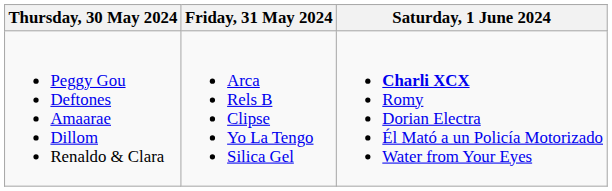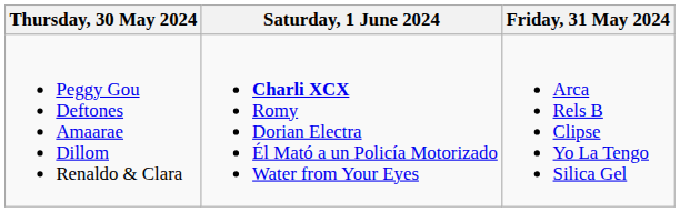columns swapped: Friday, 31 May 2024 <-> Saturday, 1 June 2024
